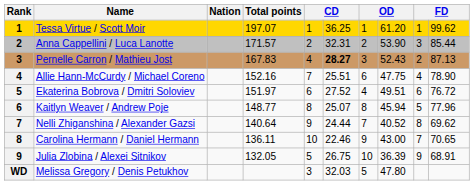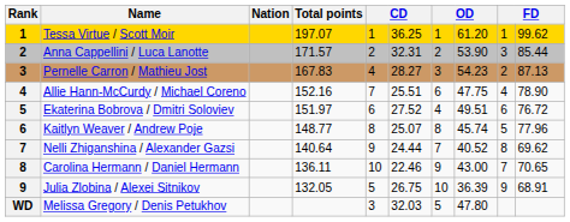Pernelle Carron / Mathieu Jost | column 6: bold -> normal
Pernelle Carron / Mathieu Jost | column 8: 52.43 -> 54.23
Kaitlyn Weaver / Andrew Poje | column 8: 45.94 -> 45.74
